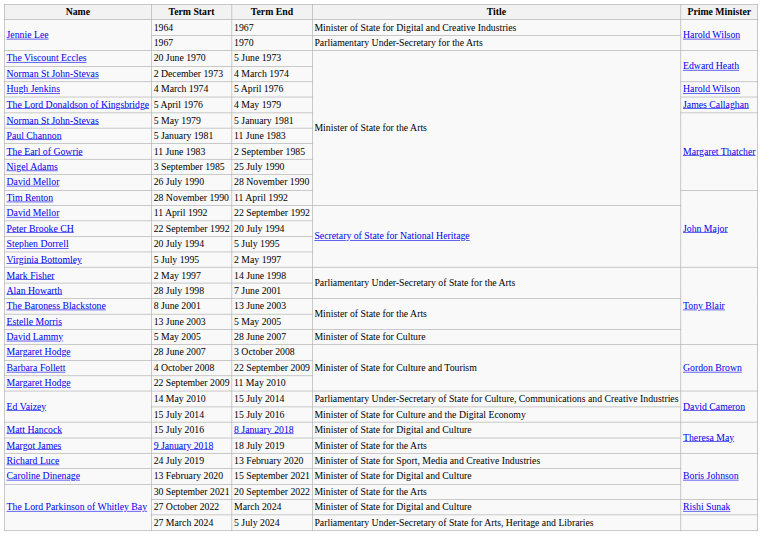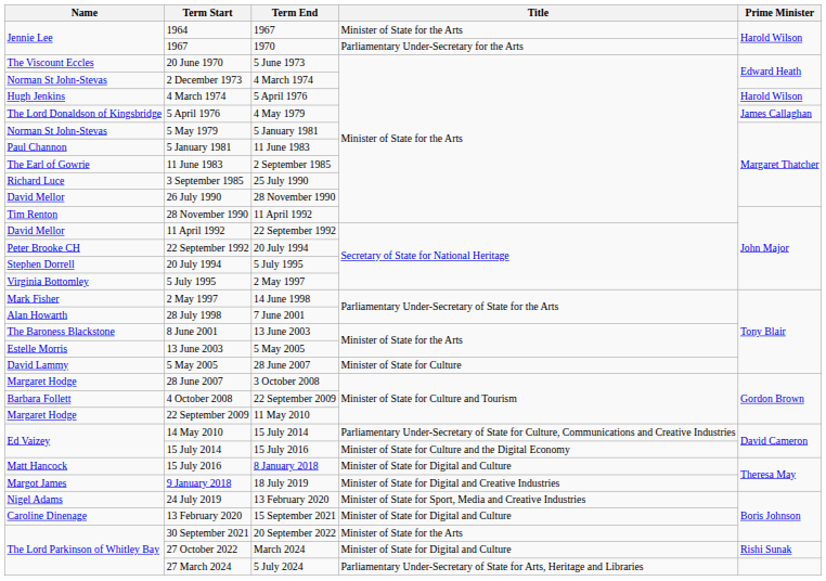1964 | Title: Minister of State for Digital and Creative Industries -> Minister of State for the Arts
3 September 1985 | Name: Nigel Adams -> Richard Luce
9 January 2018 | Title: Minister of State for the Arts -> Minister of State for Digital and Creative Industries
24 July 2019 | Name: Richard Luce -> Nigel Adams
